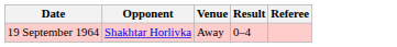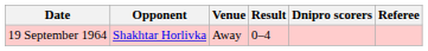+ column: Dnipro scorers
